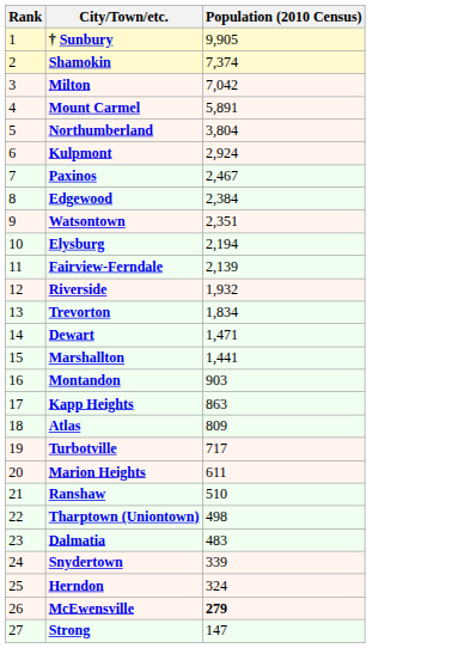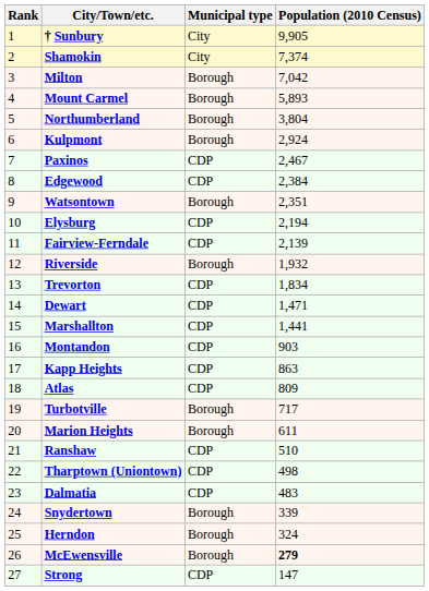+ column: Municipal type | City | City | Borough | Borough | Borough | Borough | CDP | CDP | Borough | CDP | CDP | Borough | CDP | CDP | CDP | CDP | CDP | CDP | Borough | Borough | CDP | CDP | CDP | Borough | Borough | Borough | CDP
Mount Carmel | Population (2010 Census): 5,891 -> 5,893
